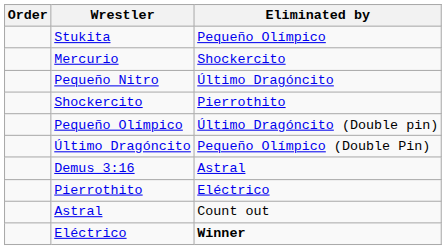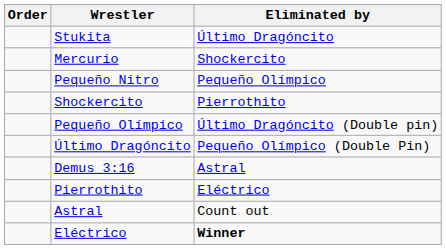Stukita | Eliminated by: Pequeño Olímpico -> Último Dragóncito
Pequeño Nitro | Eliminated by: Último Dragóncito -> Pequeño Olímpico
